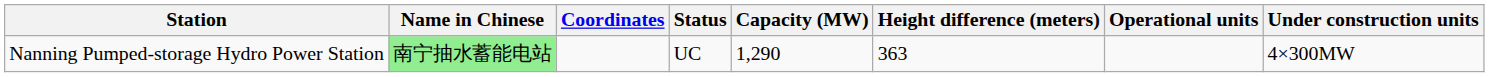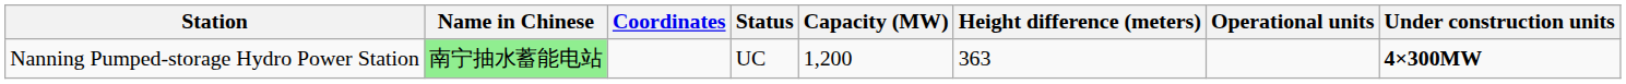Nanning Pumped-storage Hydro Power Station | Capacity (MW): 1,290 -> 1,200
Nanning Pumped-storage Hydro Power Station | Under construction units: normal -> bold
